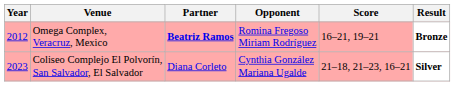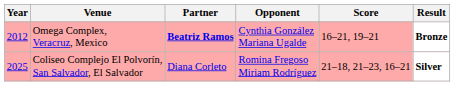Omega Complex, Veracruz, Mexico | Opponent: Romina Fregoso Miriam Rodríguez -> Cynthia González Mariana Ugalde
Coliseo Complejo El Polvorín, San Salvador, El Salvador | Year: 2023 -> 2025
Coliseo Complejo El Polvorín, San Salvador, El Salvador | Opponent: Cynthia González Mariana Ugalde -> Romina Fregoso Miriam Rodríguez
